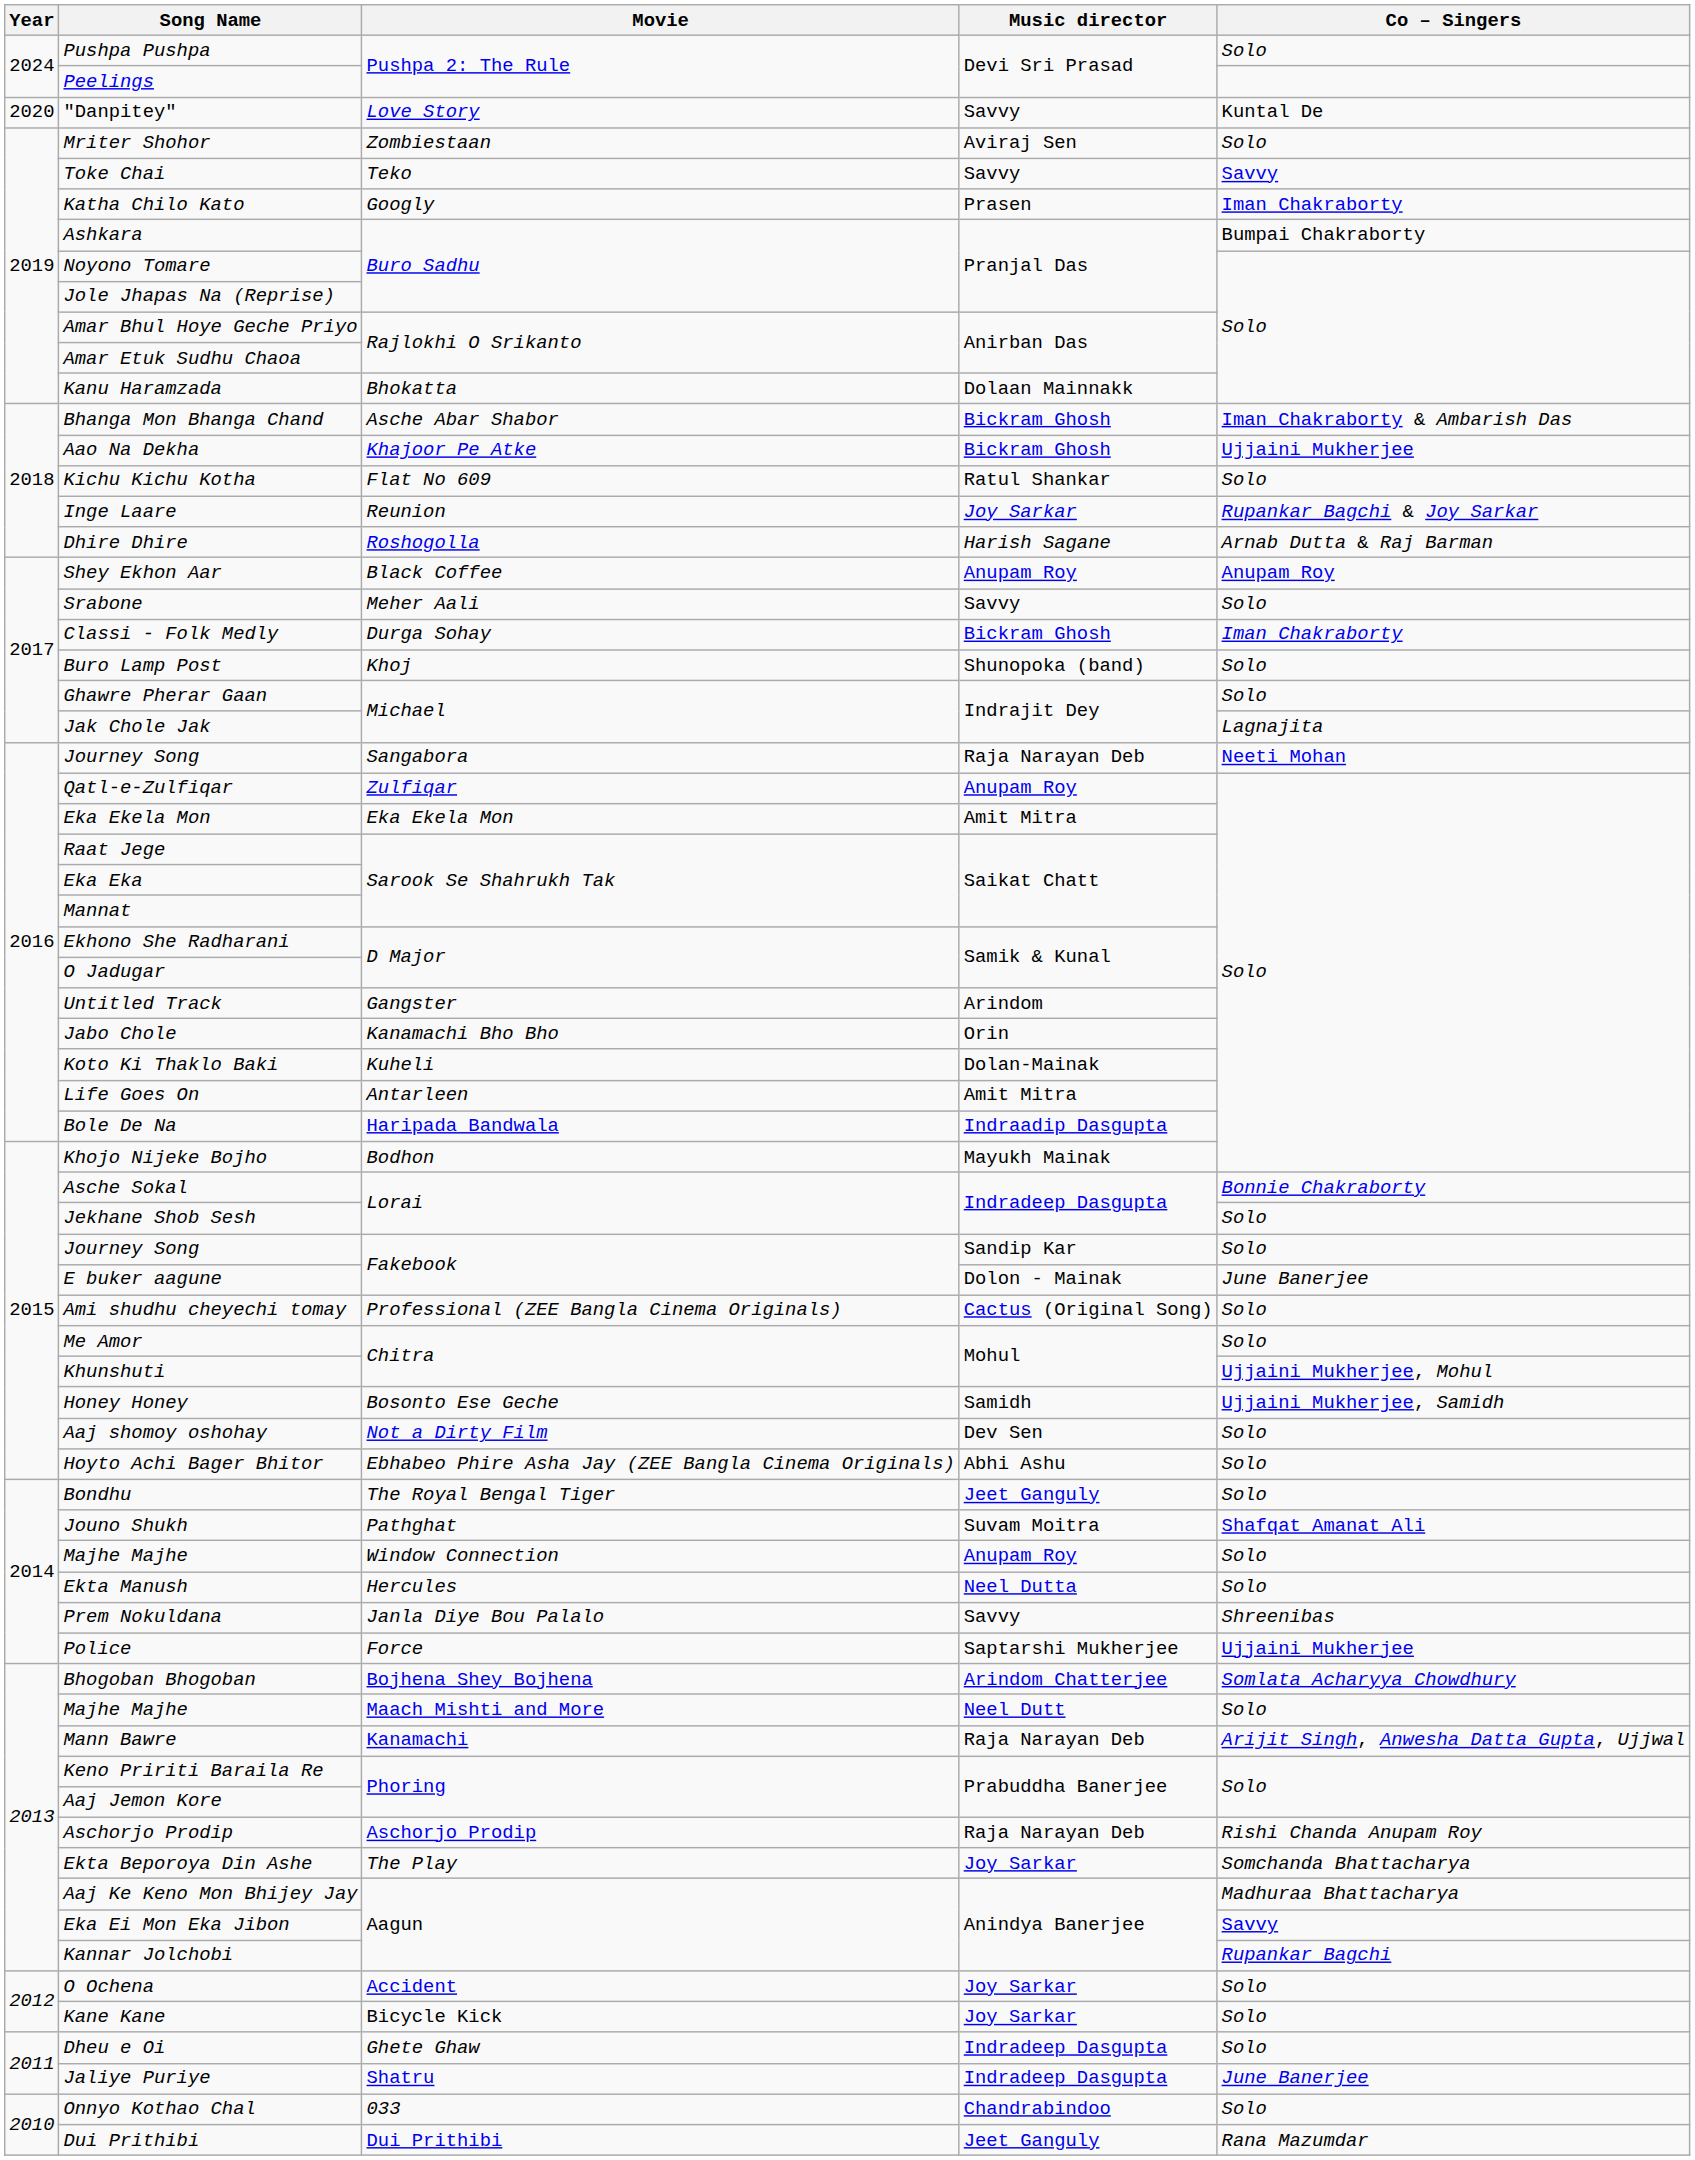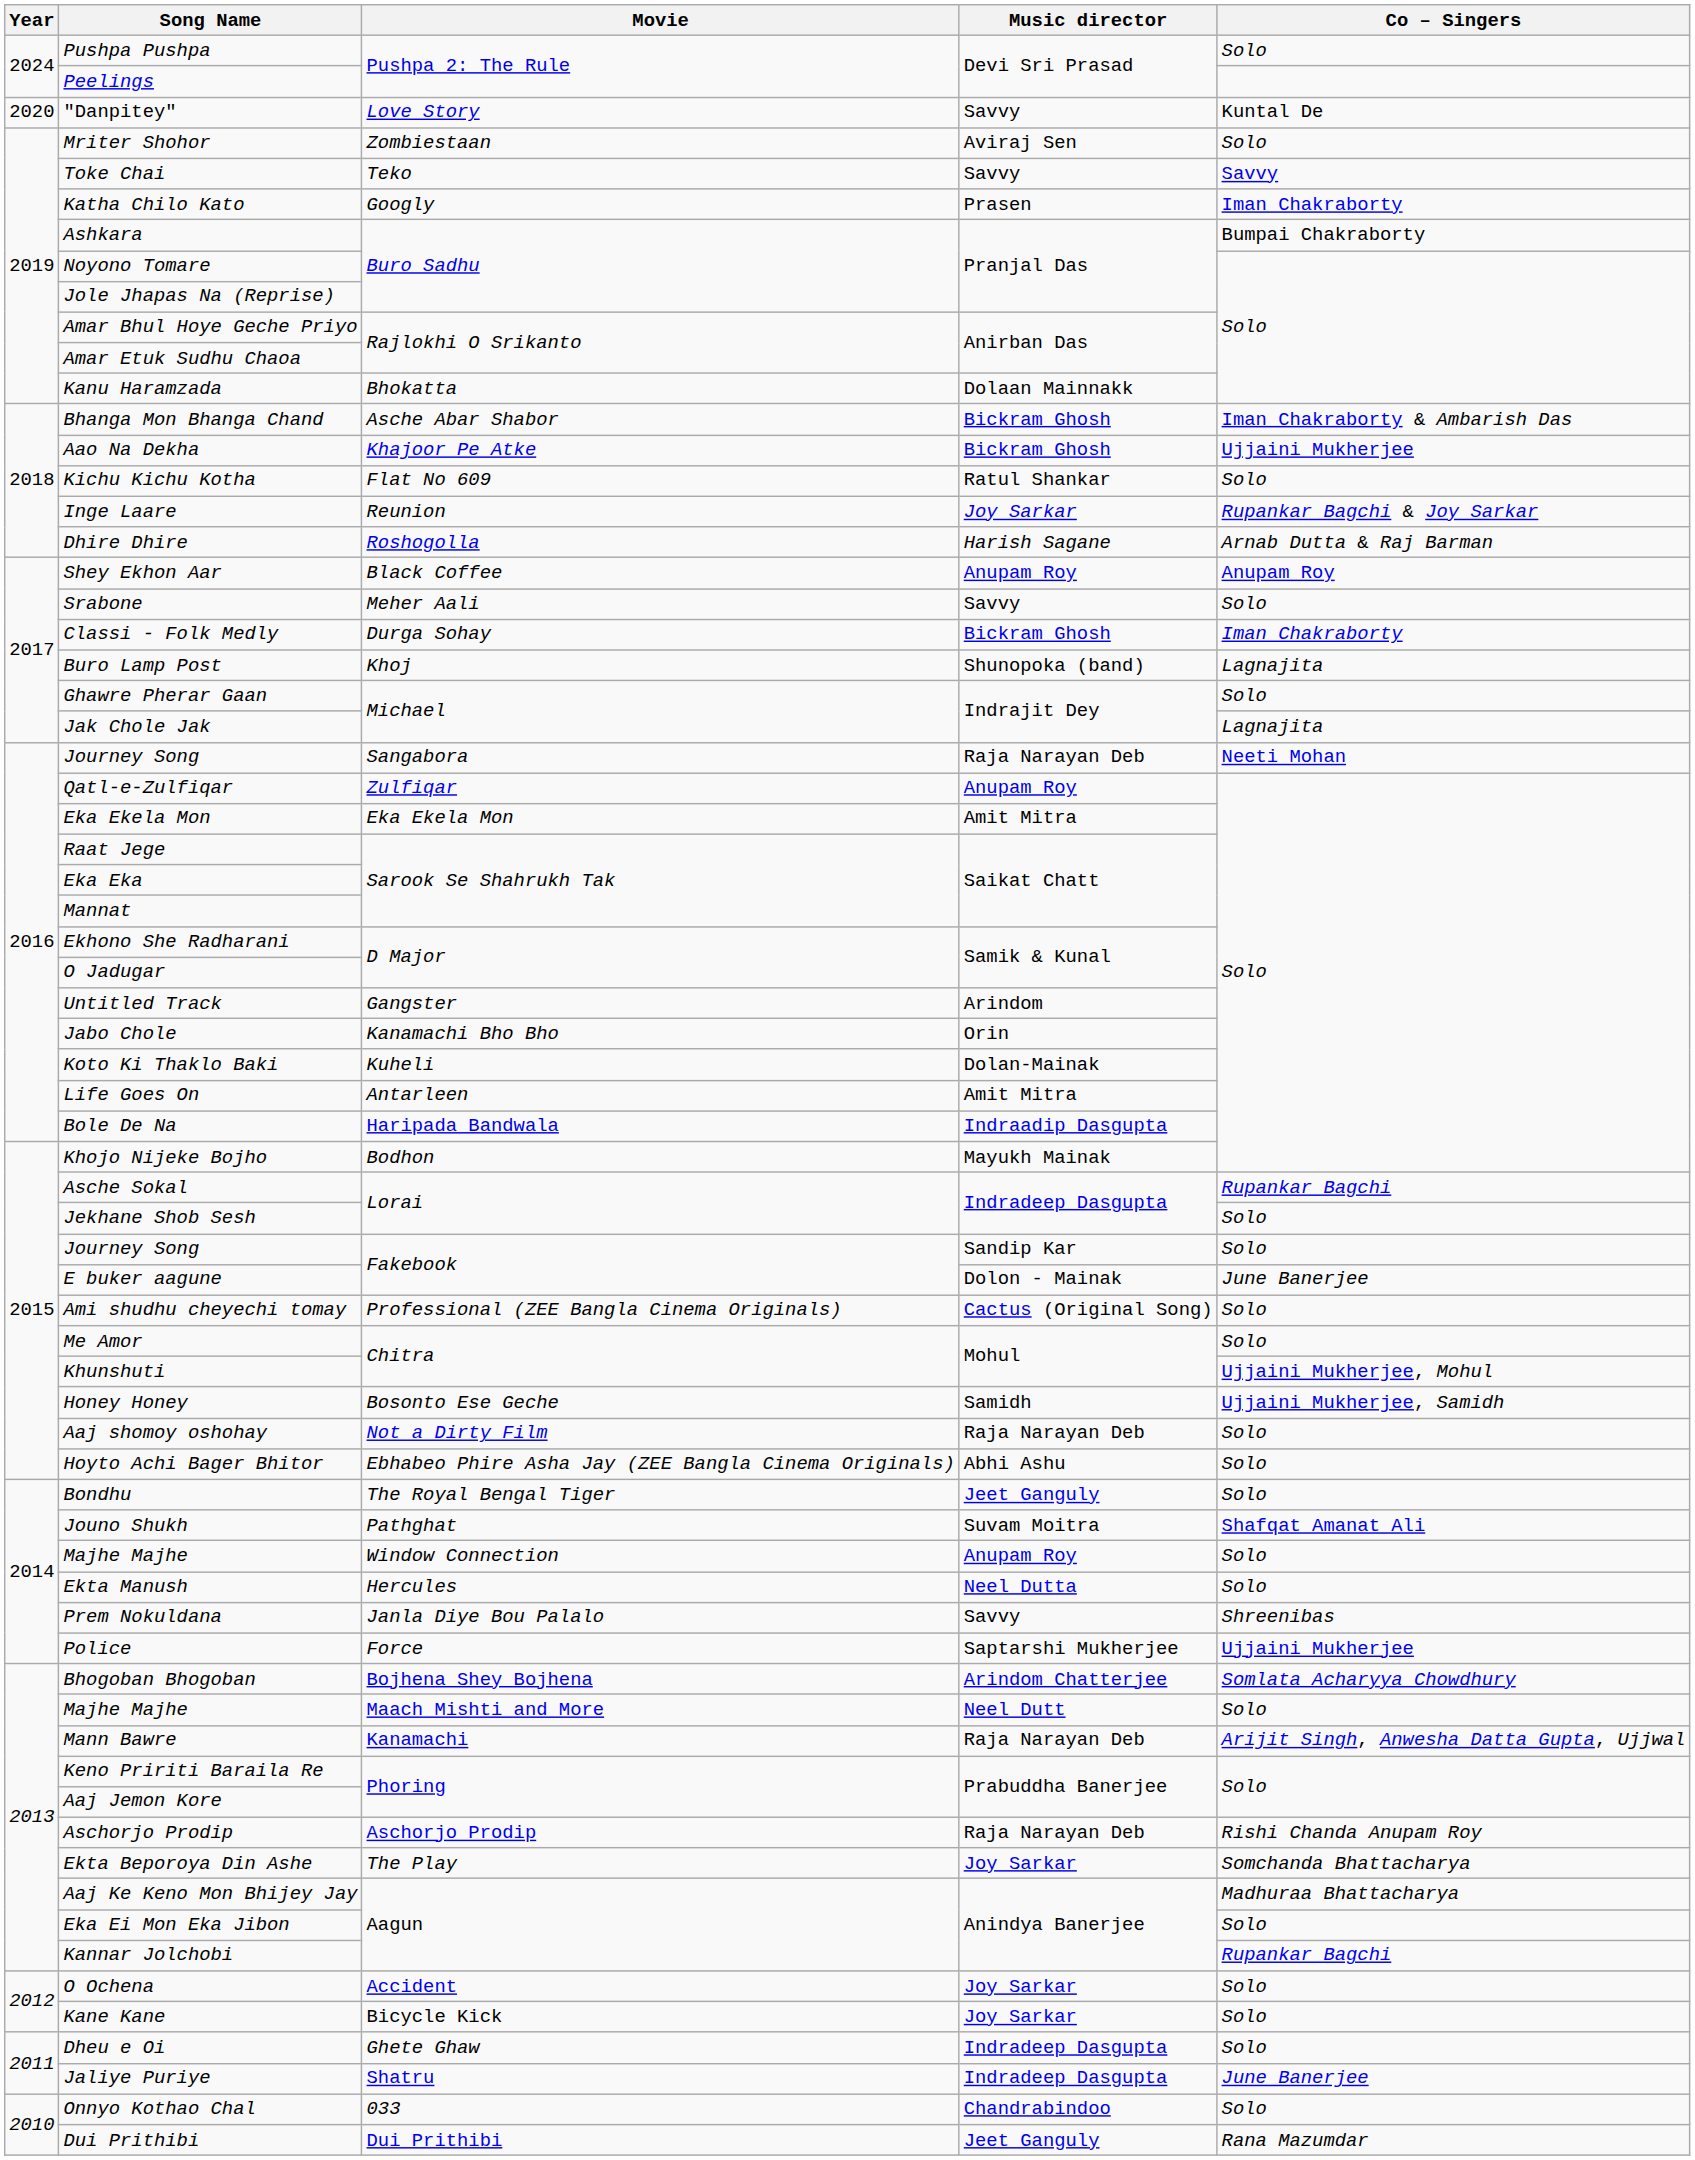Buro Lamp Post | Co – Singers: Solo -> Lagnajita
Asche Sokal | Co – Singers: Bonnie Chakraborty -> Rupankar Bagchi
Aaj shomoy oshohay | Music director: Dev Sen -> Raja Narayan Deb
Eka Ei Mon Eka Jibon | Co – Singers: Savvy -> Solo
